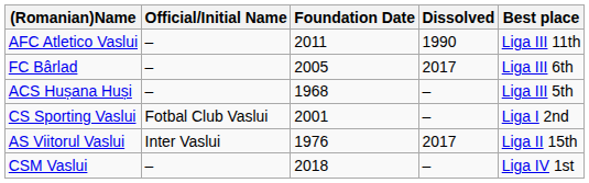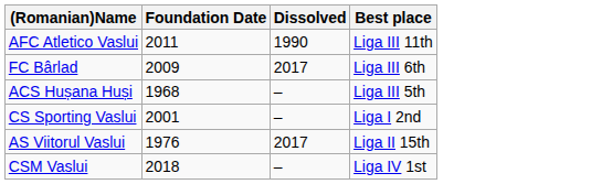- column: Official/Initial Name | – | – | – | Fotbal Club Vaslui | Inter Vaslui | –
FC Bârlad | Foundation Date: 2005 -> 2009
